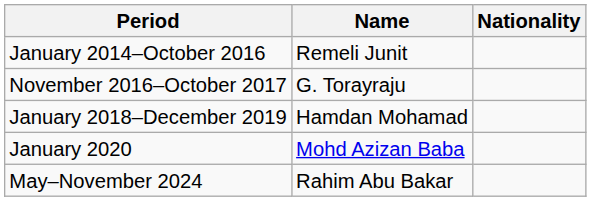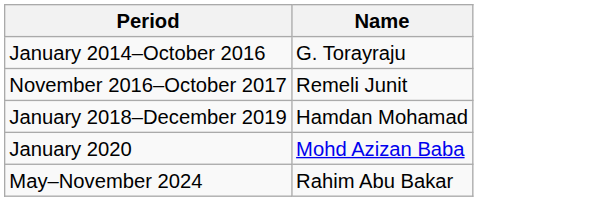- column: Nationality
January 2014–October 2016 | Name: Remeli Junit -> G. Torayraju
November 2016–October 2017 | Name: G. Torayraju -> Remeli Junit
